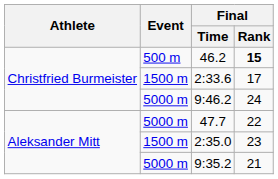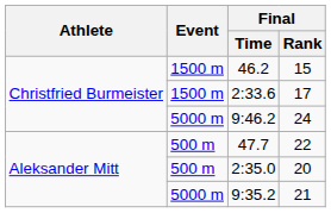46.2 | Event: 500 m -> 1500 m
46.2 | Final / Rank: bold -> normal
47.7 | Event: 5000 m -> 500 m
2:35.0 | Event: 1500 m -> 500 m
2:35.0 | Final / Rank: 23 -> 20
